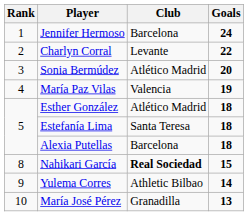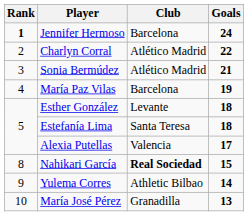Jennifer Hermoso | Rank: normal -> bold
Charlyn Corral | Club: Levante -> Atlético Madrid
Sonia Bermúdez | Goals: 20 -> 21
María Paz Vilas | Club: Valencia -> Barcelona
Esther González | Club: Atlético Madrid -> Levante
Alexia Putellas | Club: Barcelona -> Valencia
Alexia Putellas | Goals: 18 -> 17
